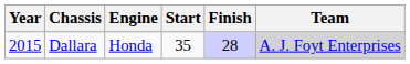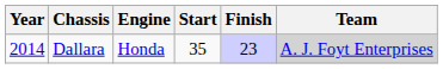Dallara | Year: 2015 -> 2014
Dallara | Finish: 28 -> 23
